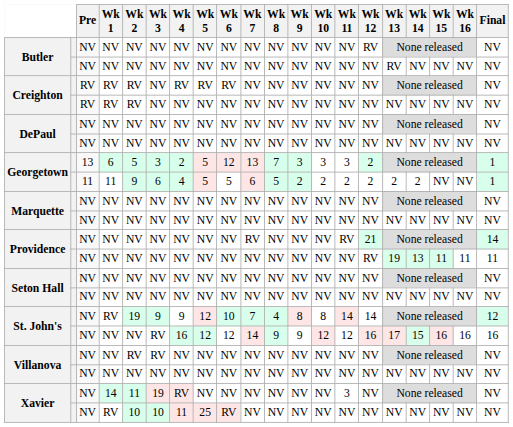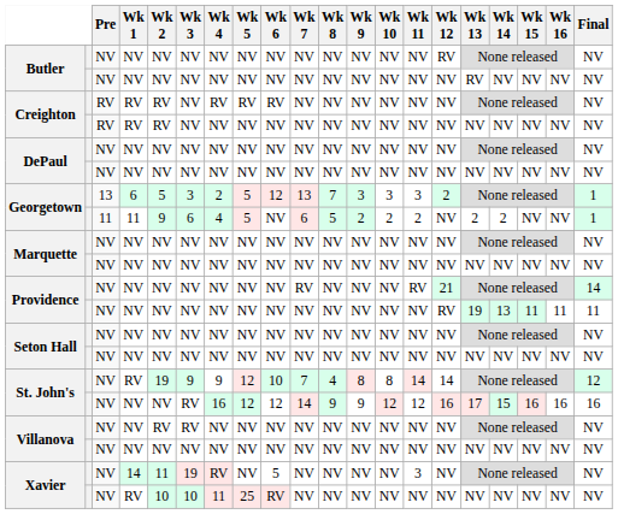Georgetown / 11 | Wk 6: 5 -> NV
Georgetown / 11 | Wk 12: 2 -> NV
Xavier / 14 | Wk 6: NV -> 5
